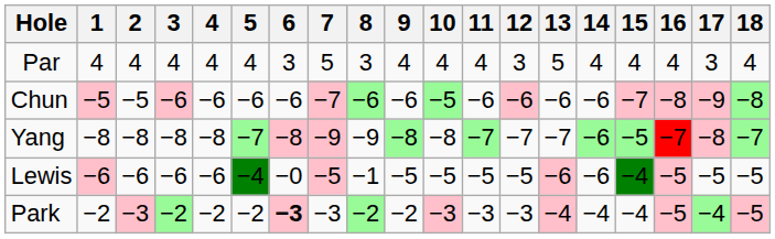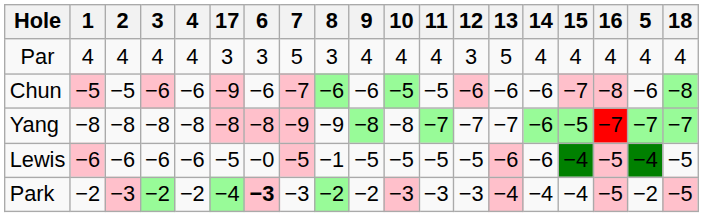columns swapped: 5 <-> 17
Chun | 11: −6 -> −5
